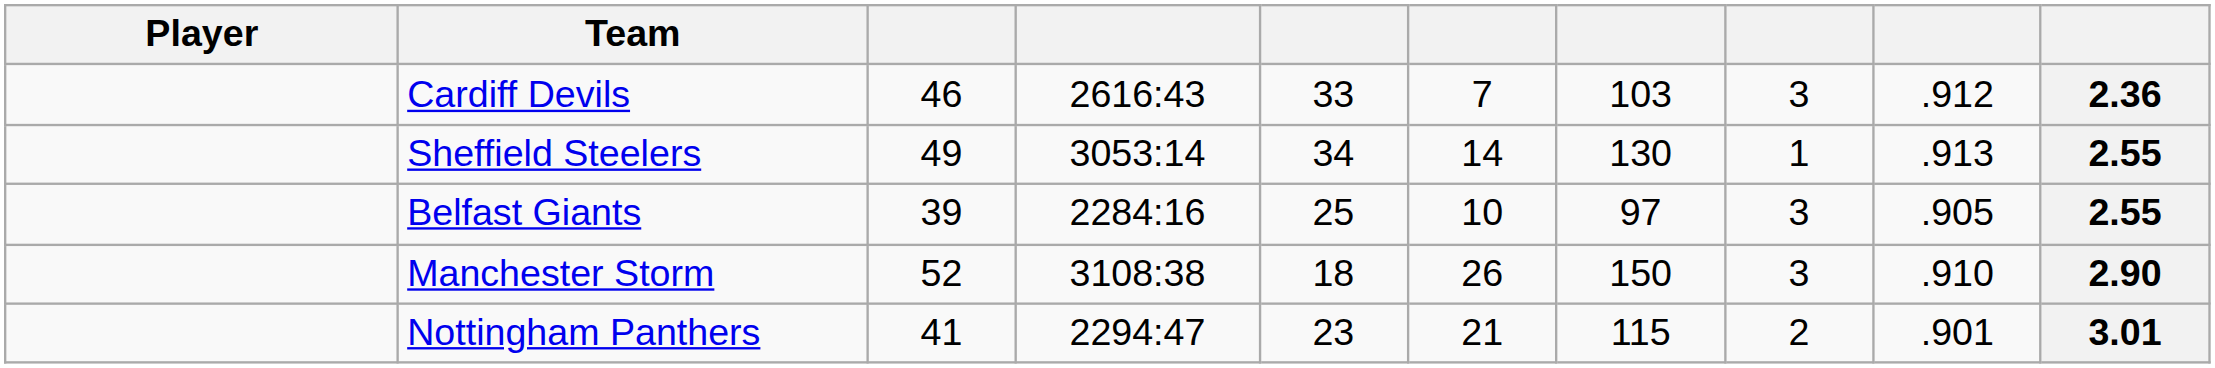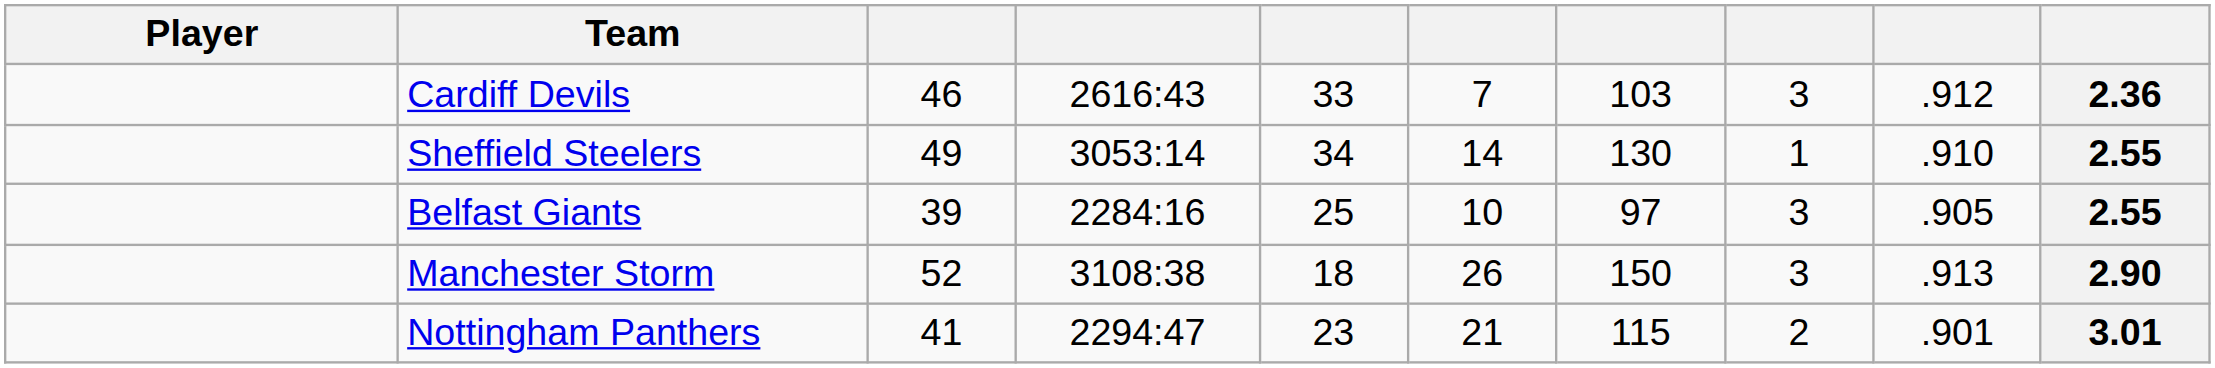Sheffield Steelers | column 9: .913 -> .910
Manchester Storm | column 9: .910 -> .913
